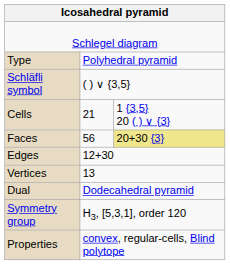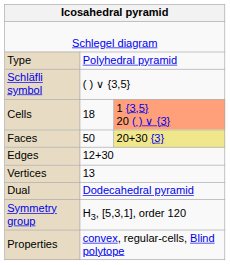Cells | column 2: 21 -> 18
Cells | column 3: no background -> lightsalmon background
Faces | column 2: 56 -> 50
